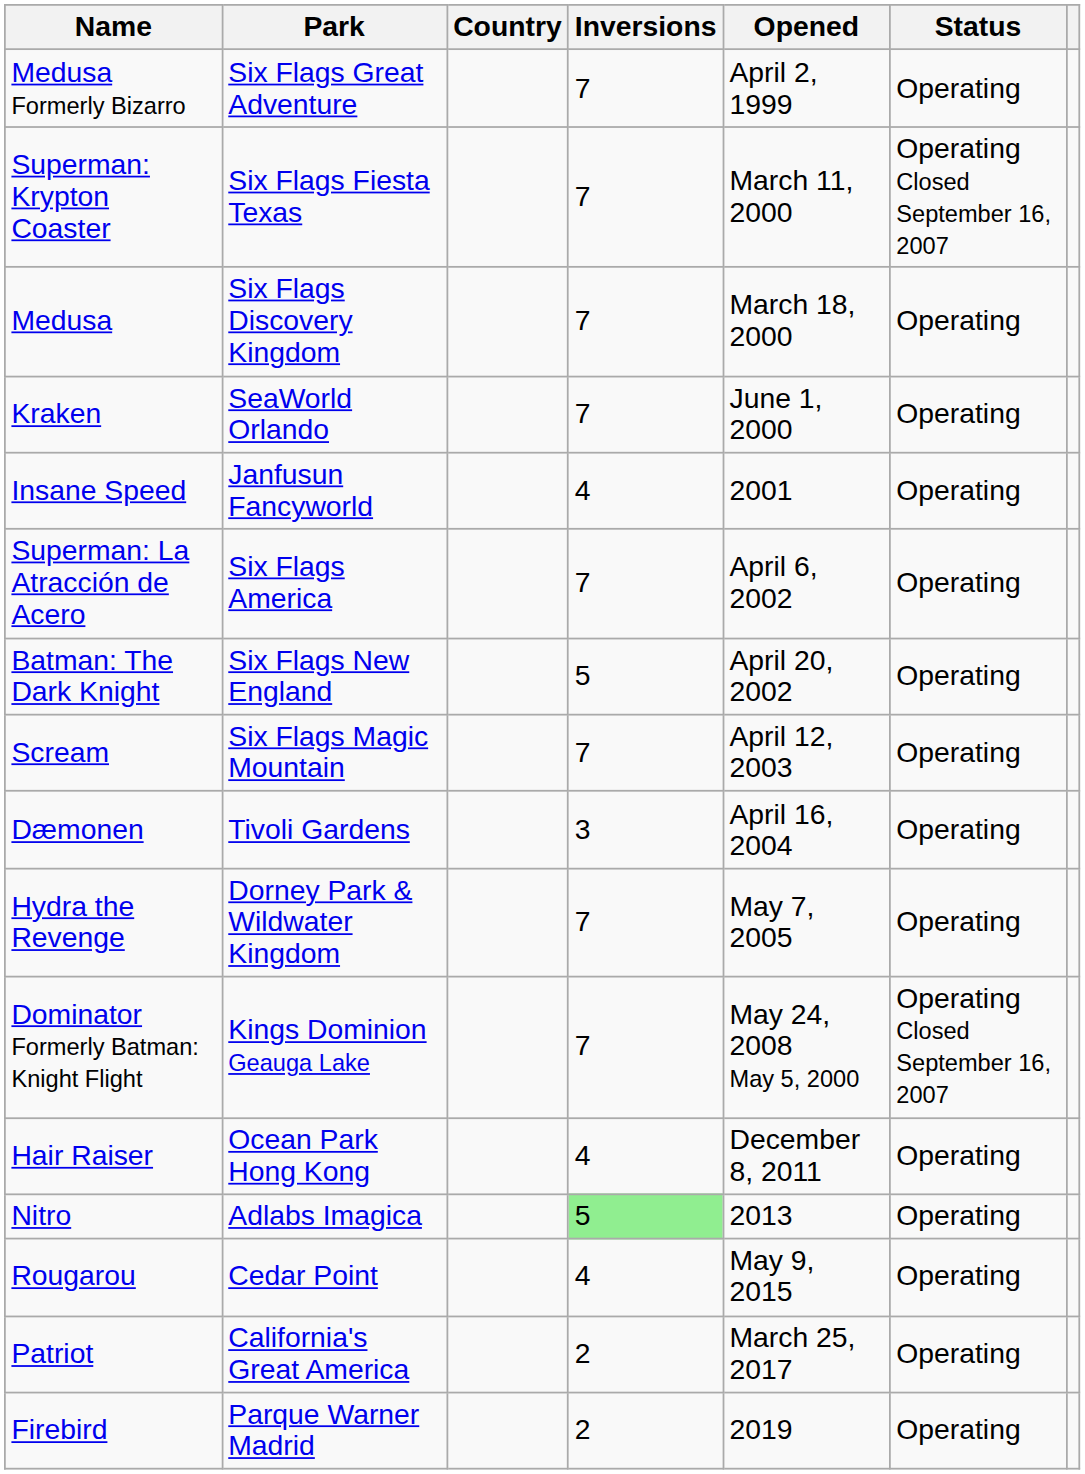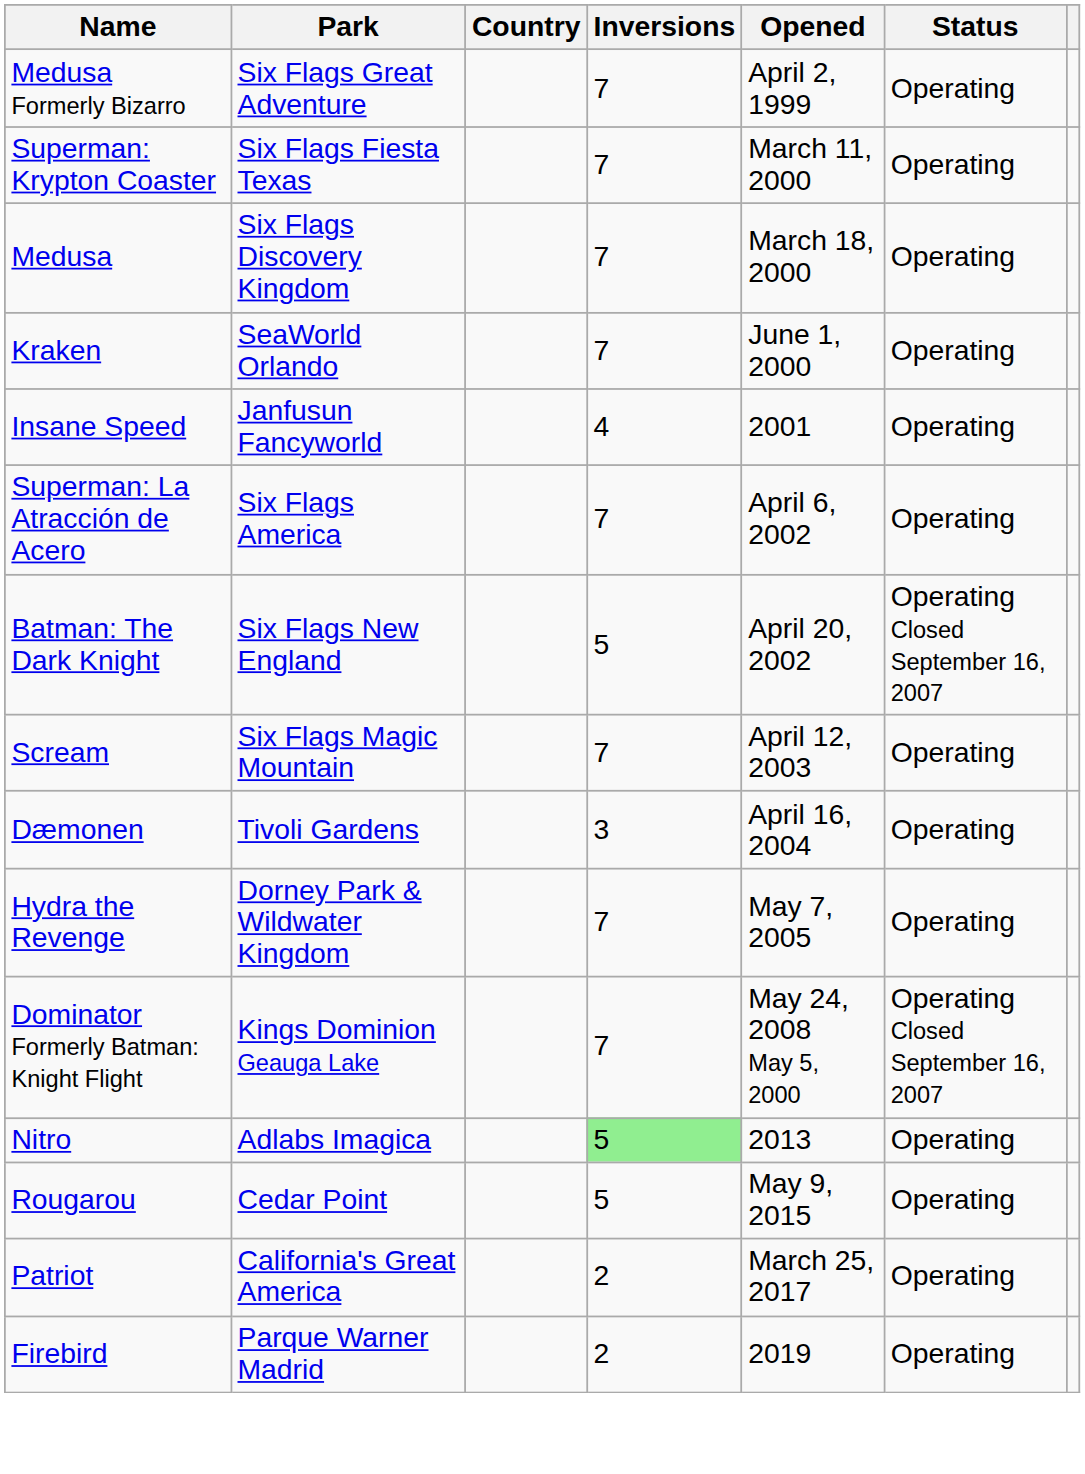Superman: Krypton Coaster | Status: Operating Closed September 16, 2007 -> Operating
Batman: The Dark Knight | Status: Operating -> Operating Closed September 16, 2007
- row: Hair Raiser | Ocean Park Hong Kong | 4 | December 8, 2011 | Operating
Rougarou | Inversions: 4 -> 5
